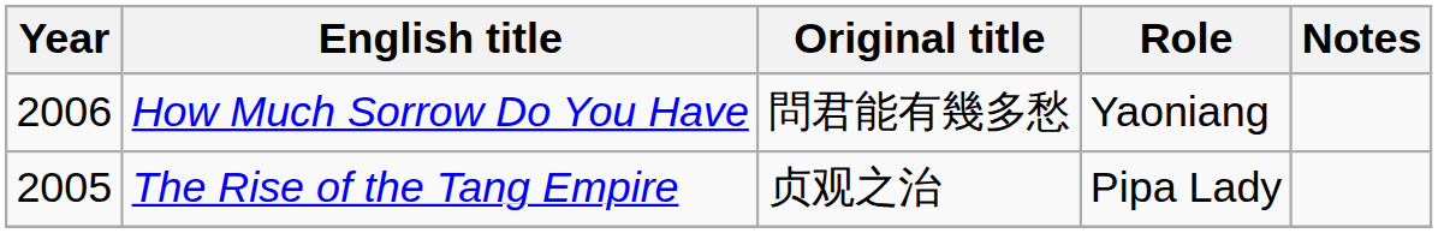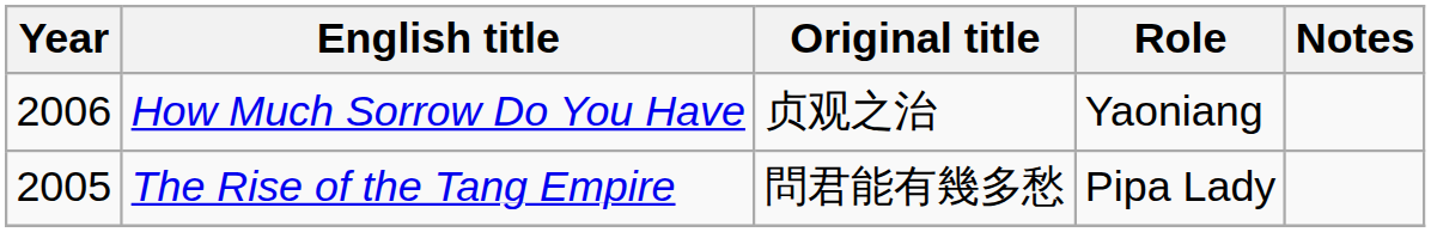How Much Sorrow Do You Have | Original title: 問君能有幾多愁 -> 贞观之治
The Rise of the Tang Empire | Original title: 贞观之治 -> 問君能有幾多愁
